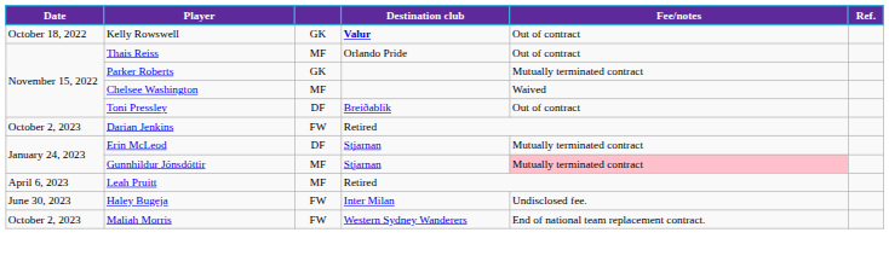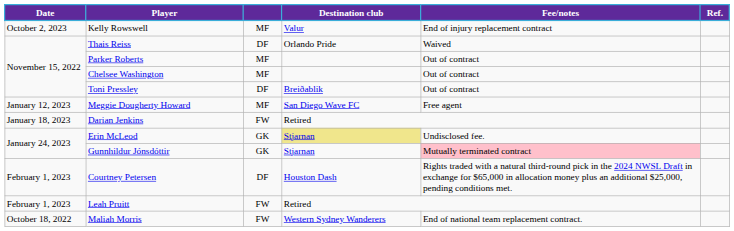Kelly Rowswell | Date: October 18, 2022 -> October 2, 2023
Kelly Rowswell | column 3: GK -> MF
Kelly Rowswell | Destination club: bold -> normal
Kelly Rowswell | Fee/notes: Out of contract -> End of injury replacement contract
Thais Reiss | column 3: MF -> DF
Thais Reiss | Fee/notes: Out of contract -> Waived
Parker Roberts | column 3: GK -> MF
Parker Roberts | Fee/notes: Mutually terminated contract -> Out of contract
Chelsee Washington | Fee/notes: Waived -> Out of contract
+ row: January 12, 2023 | Meggie Dougherty Howard | MF | San Diego Wave FC | Free agent
Darian Jenkins | Date: October 2, 2023 -> January 18, 2023
Erin McLeod | column 3: DF -> GK
Erin McLeod | Destination club: no background -> khaki background
Erin McLeod | Fee/notes: Mutually terminated contract -> Undisclosed fee.
Gunnhildur Jónsdóttir | column 3: MF -> GK
+ row: February 1, 2023 | Courtney Petersen | DF | Houston Dash | Rights traded with a natural third-round pick in the 2024 NWSL Draft in exchange for $65,000 in allocation money plus an additional $25,000, pending conditions met.
Leah Pruitt | Date: April 6, 2023 -> February 1, 2023
Leah Pruitt | column 3: MF -> FW
- row: June 30, 2023 | Haley Bugeja | FW | Inter Milan | Undisclosed fee.
Maliah Morris | Date: October 2, 2023 -> October 18, 2022
